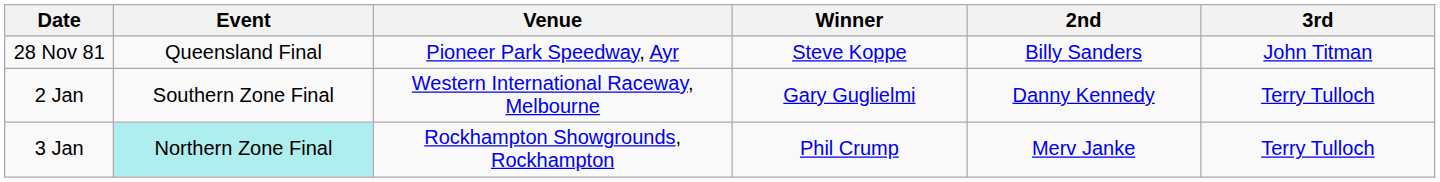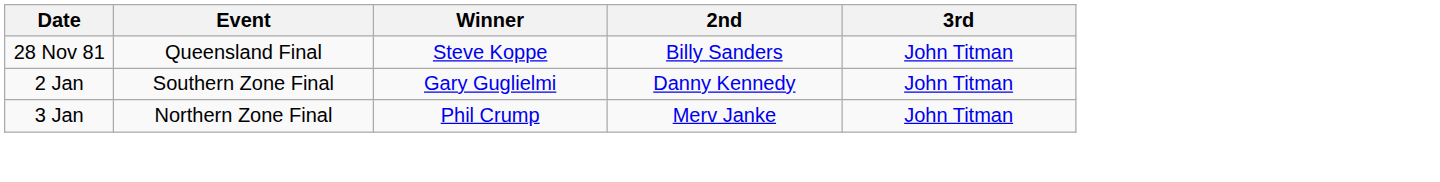- column: Venue | Pioneer Park Speedway, Ayr | Western International Raceway, Melbourne | Rockhampton Showgrounds, Rockhampton
2 Jan | 3rd: Terry Tulloch -> John Titman
3 Jan | Event: paleturquoise background -> no background
3 Jan | 3rd: Terry Tulloch -> John Titman
